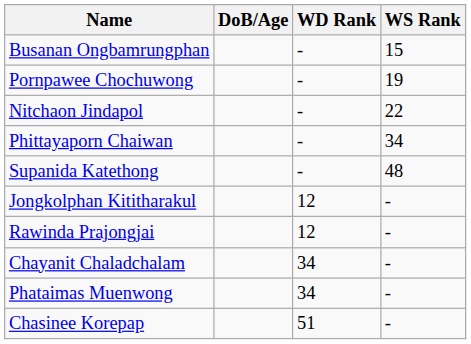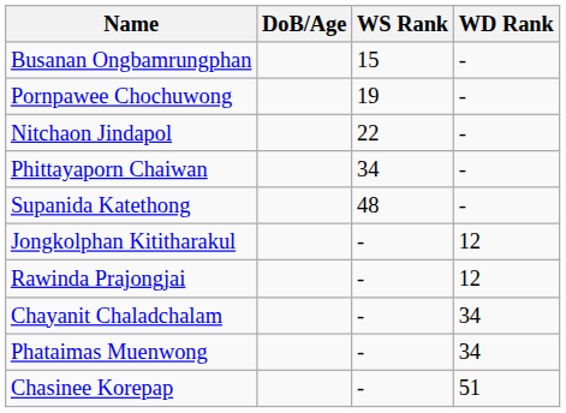columns swapped: WS Rank <-> WD Rank
